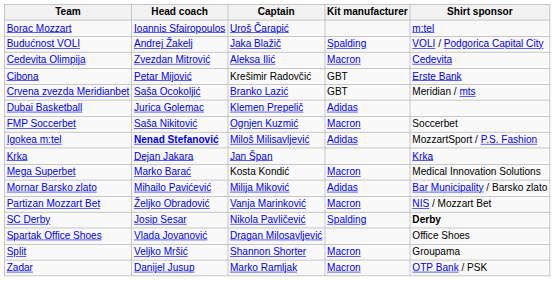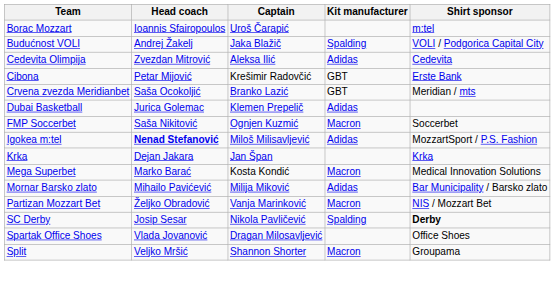Cedevita Olimpija | Kit manufacturer: Macron -> Adidas
- row: Zadar | Danijel Jusup | Marko Ramljak | Macron | OTP Bank / PSK
